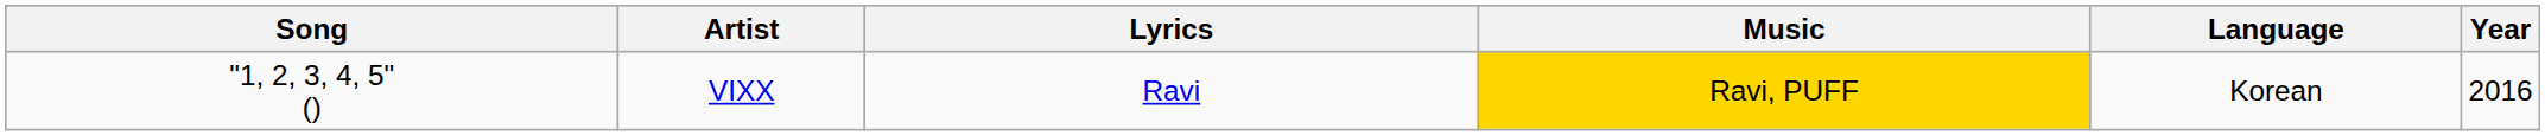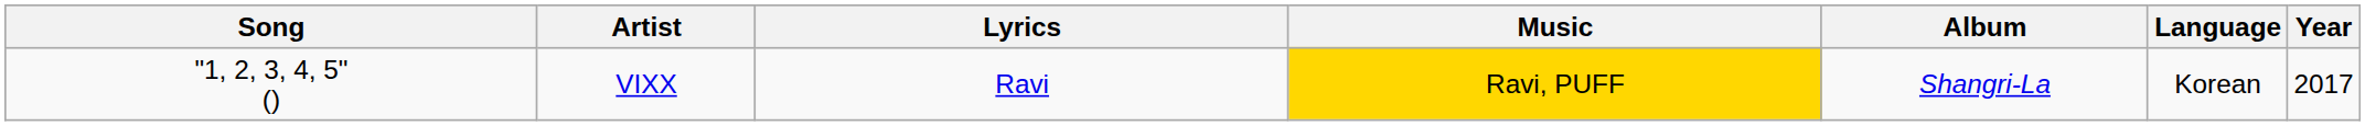+ column: Album | Shangri-La
VIXX | Year: 2016 -> 2017
